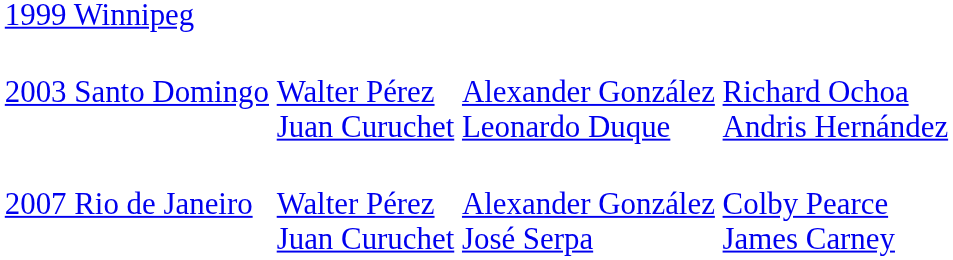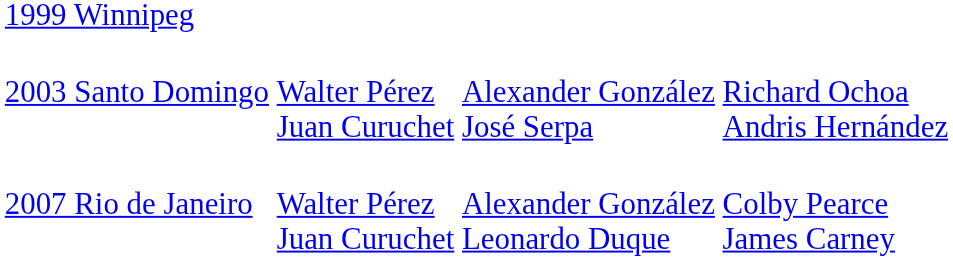2003 Santo Domingo | column 3: Alexander González Leonardo Duque -> Alexander González José Serpa
2007 Rio de Janeiro | column 3: Alexander González José Serpa -> Alexander González Leonardo Duque
